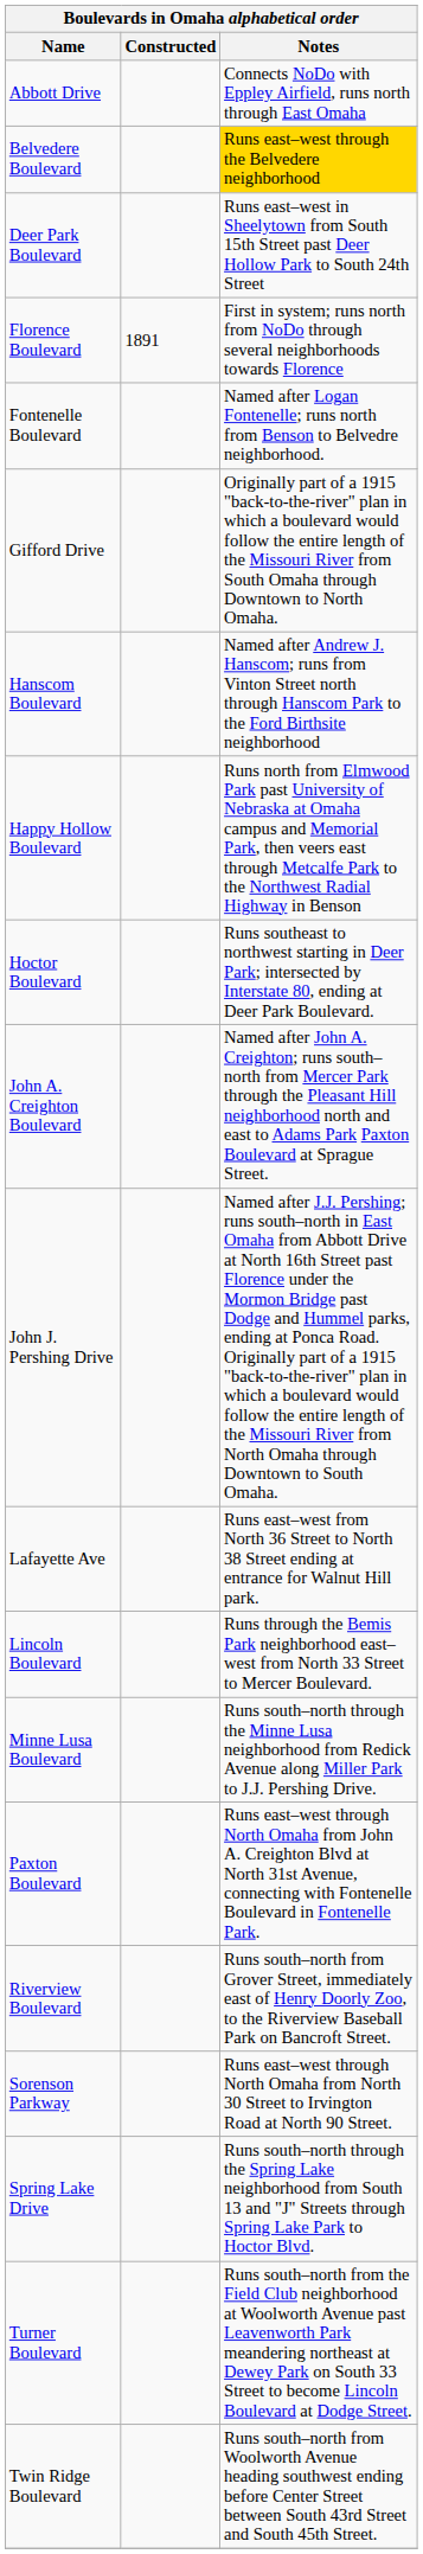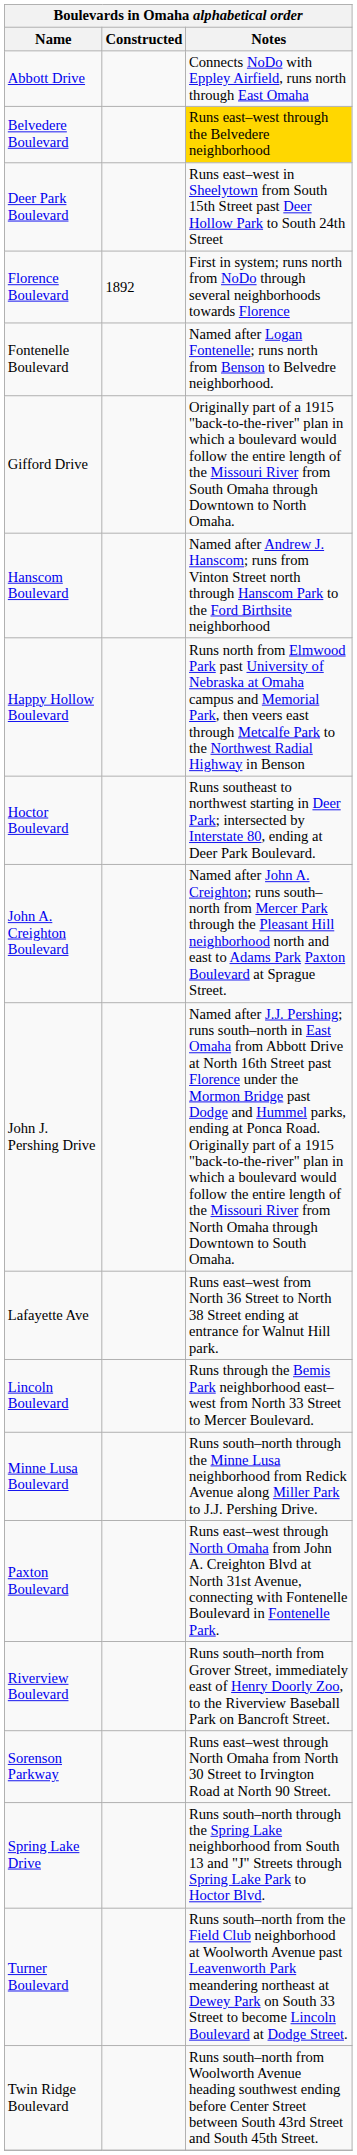Florence Boulevard | Constructed: 1891 -> 1892
